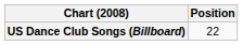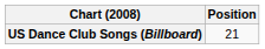US Dance Club Songs (Billboard) | Position: 22 -> 21
